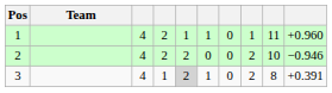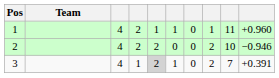3 | column 9: 8 -> 7
